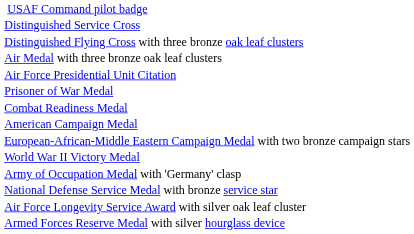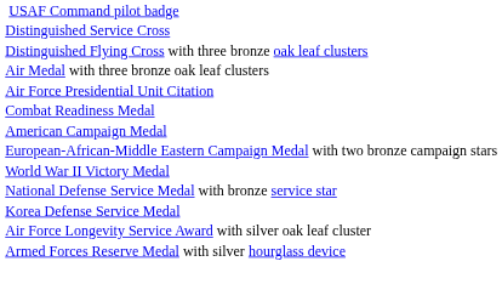- row: Prisoner of War Medal
- row: Army of Occupation Medal with 'Germany' clasp
+ row: Korea Defense Service Medal
